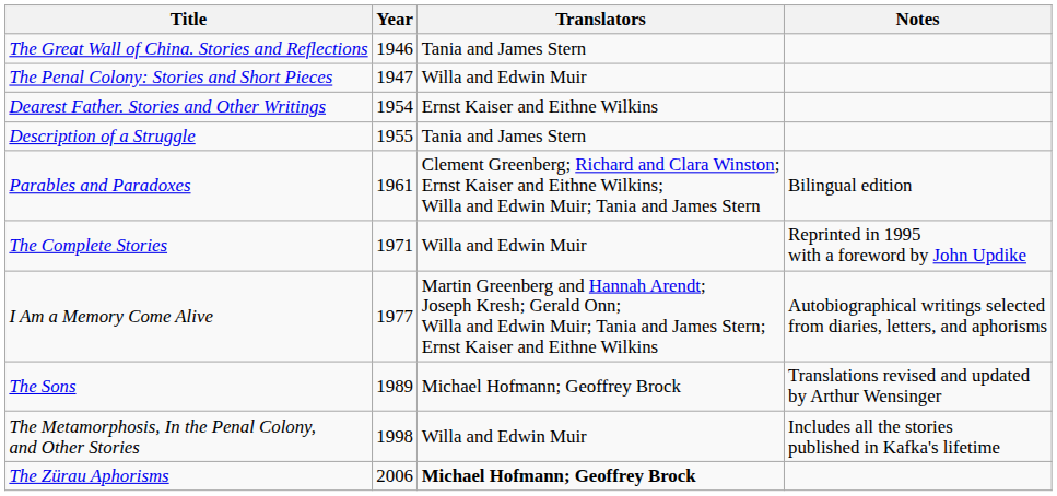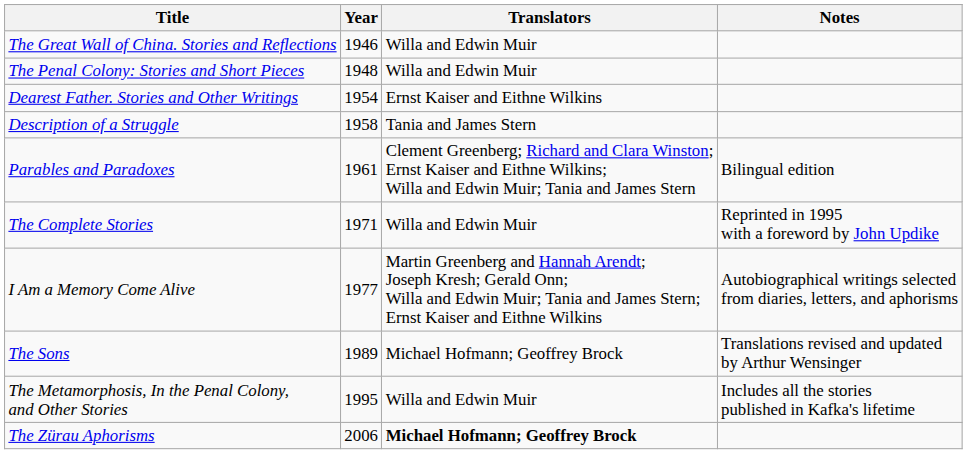The Great Wall of China. Stories and Reflections | Translators: Tania and James Stern -> Willa and Edwin Muir
The Penal Colony: Stories and Short Pieces | Year: 1947 -> 1948
Description of a Struggle | Year: 1955 -> 1958
The Metamorphosis, In the Penal Colony, and Other Stories | Year: 1998 -> 1995
